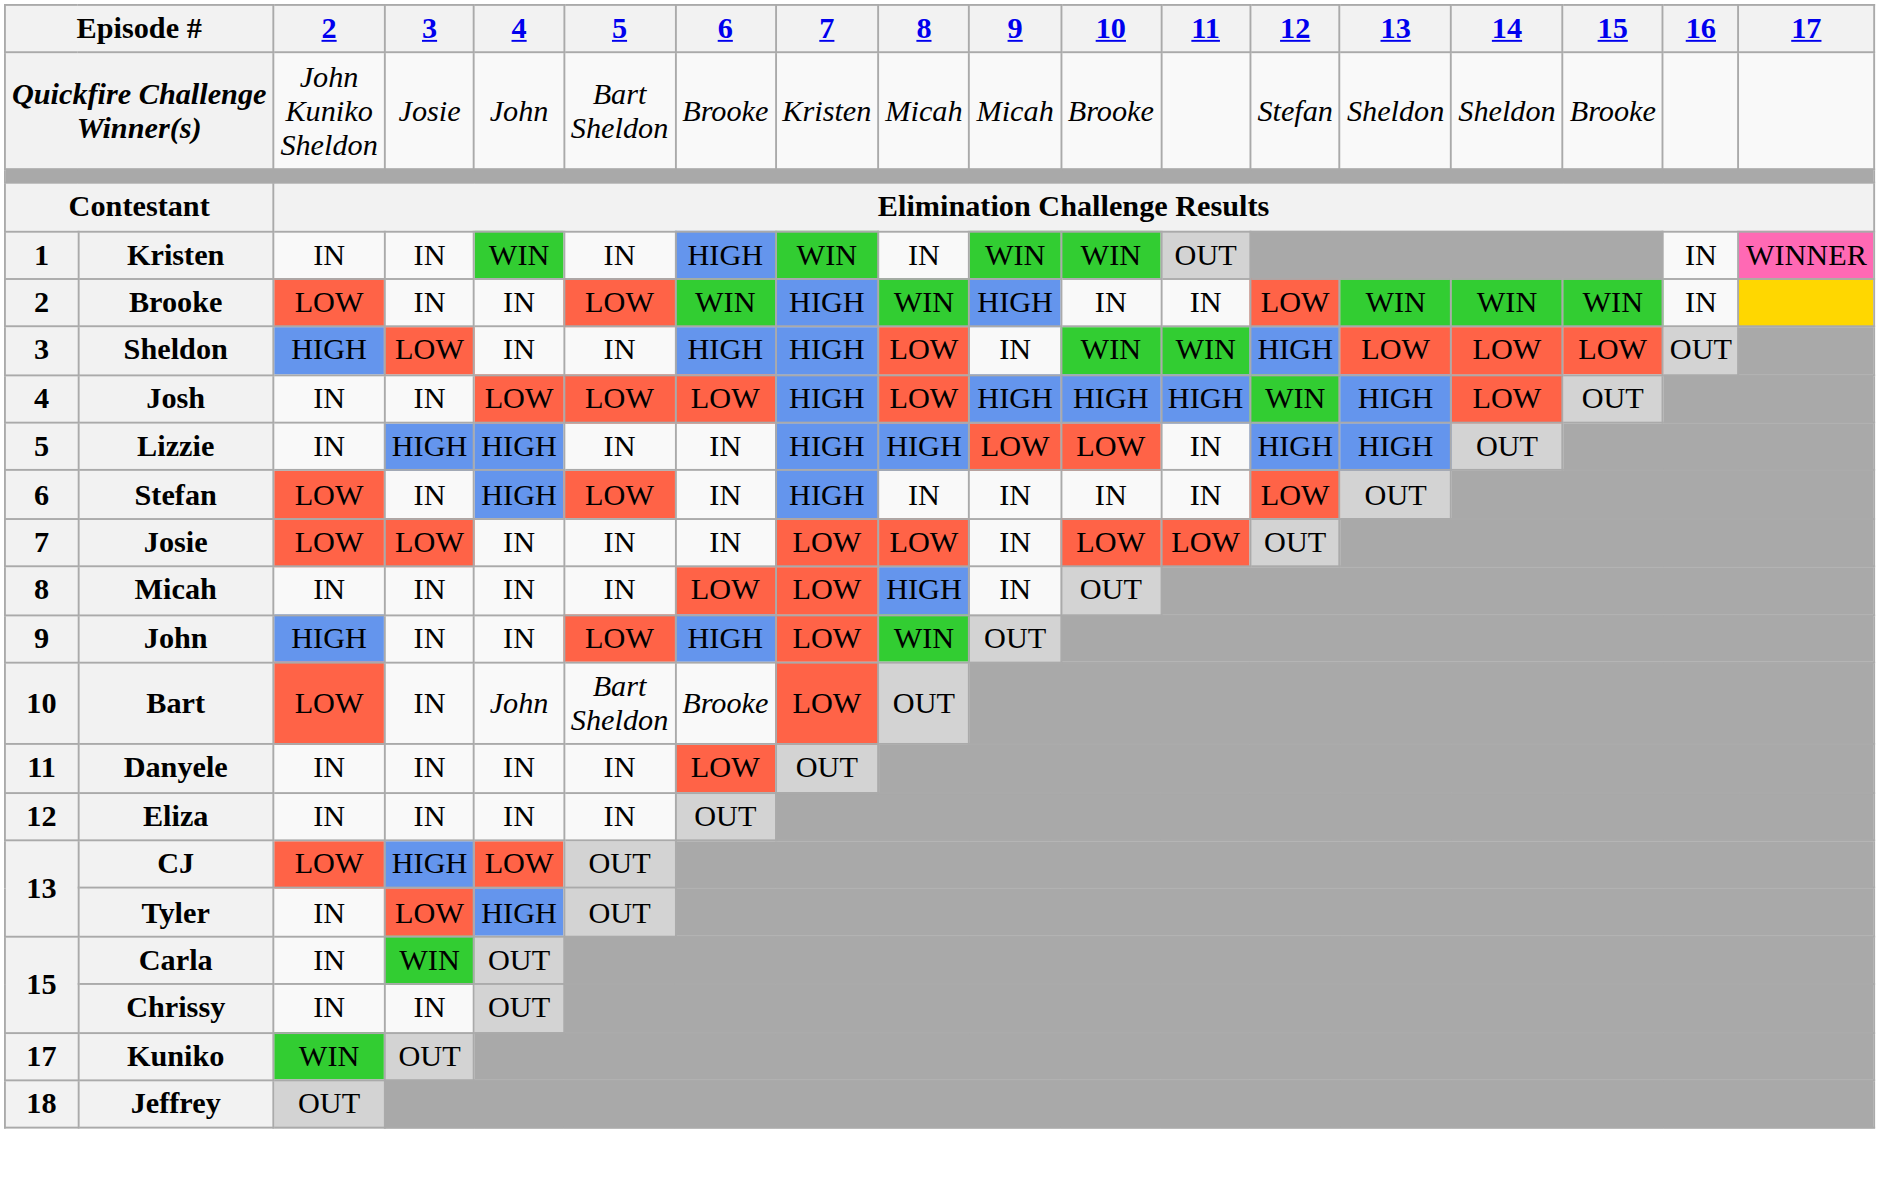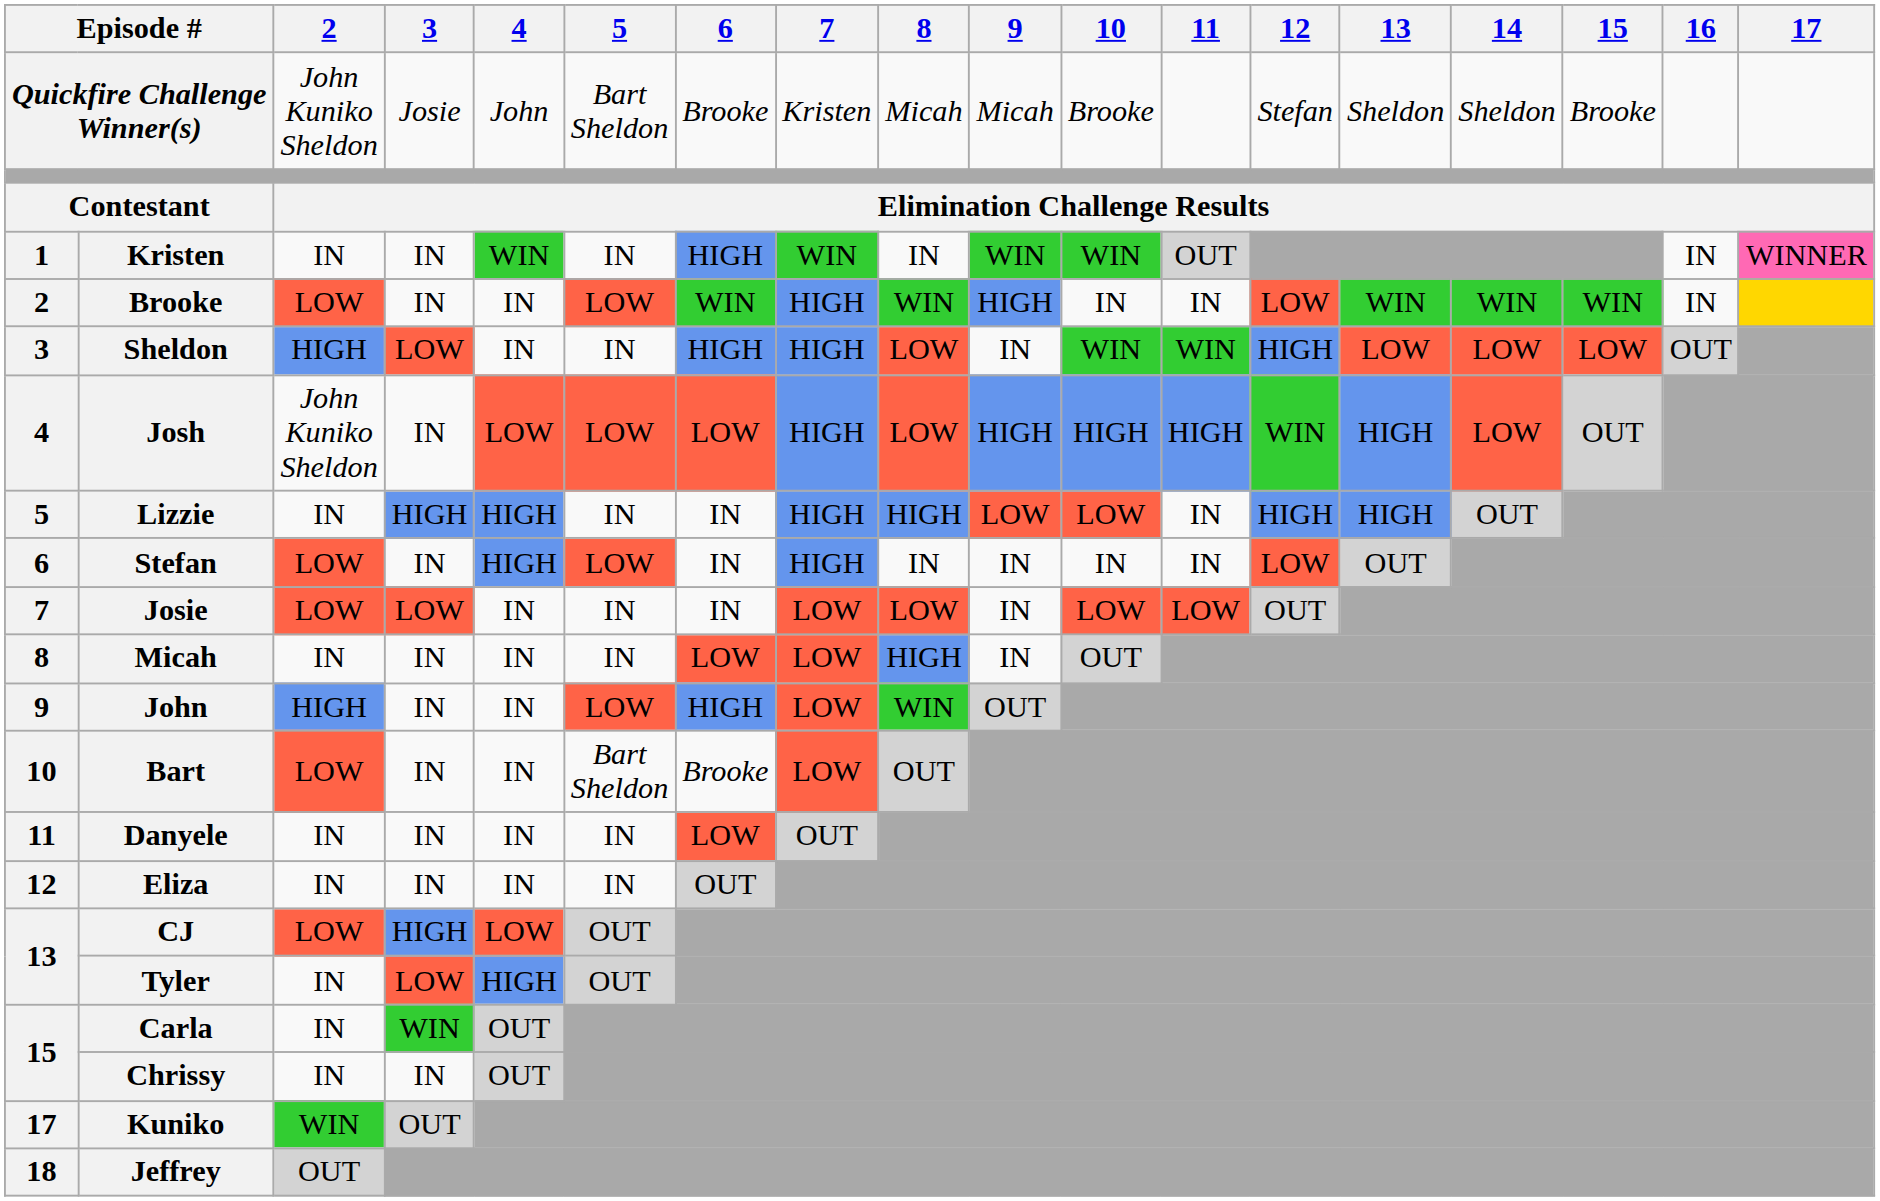Josh | 2: IN -> John Kuniko Sheldon
Bart | 4: John -> IN
